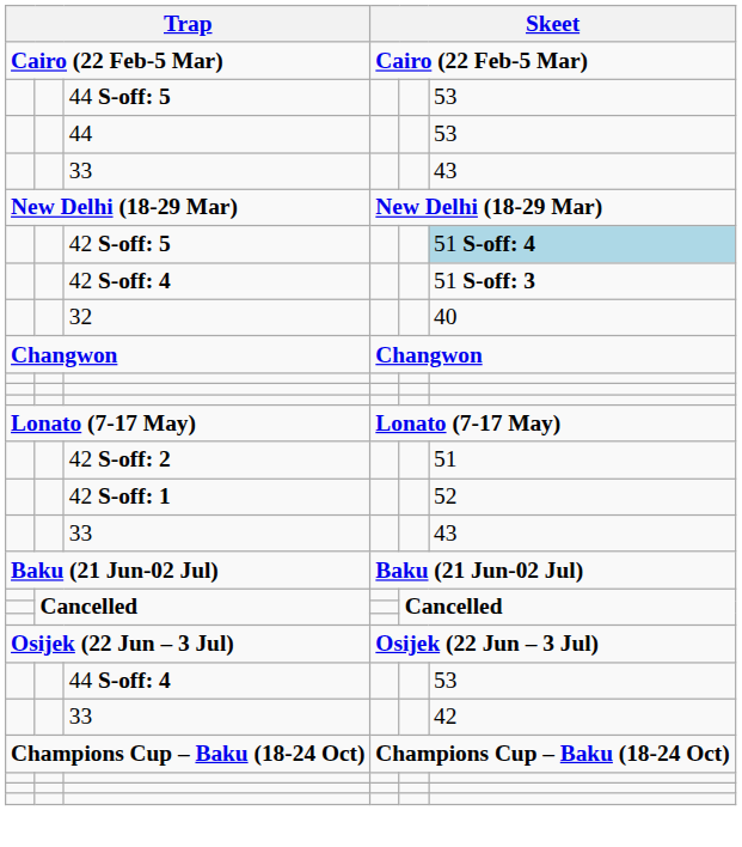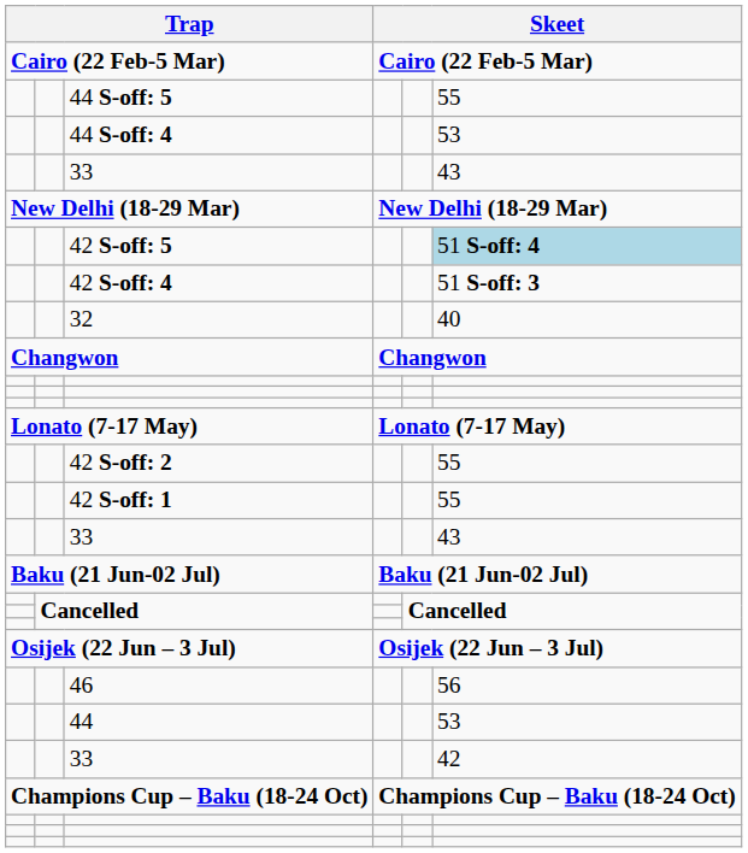44 S-off: 5 | column 6: 53 -> 55
rows swapped: 44 S-off: 4 <-> 44
42 S-off: 2 | column 6: 51 -> 55
42 S-off: 1 | column 6: 52 -> 55
+ row: 46 | 56
